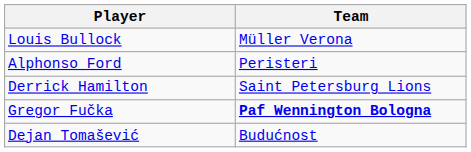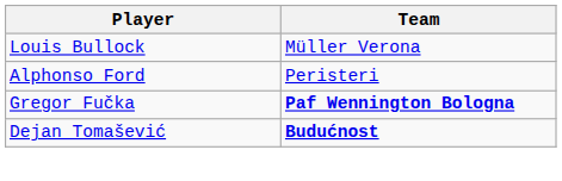- row: Derrick Hamilton | Saint Petersburg Lions
Dejan Tomašević | Team: normal -> bold
